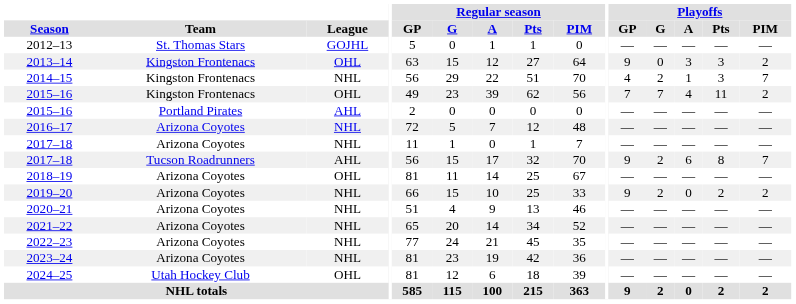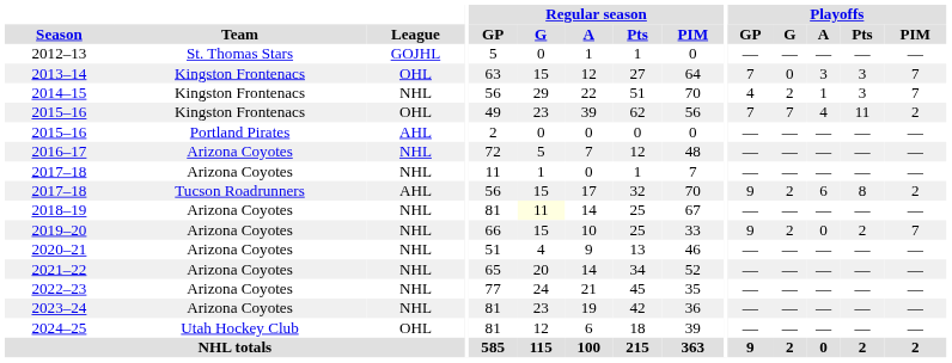2013–14 | Playoffs / GP: 9 -> 7
2013–14 | Playoffs / PIM: 2 -> 7
2017–18 / Tucson Roadrunners | Playoffs / PIM: 7 -> 2
2018–19 | League: OHL -> NHL
2018–19 | Regular season / G: no background -> lightyellow background
2019–20 | Playoffs / PIM: 2 -> 7
